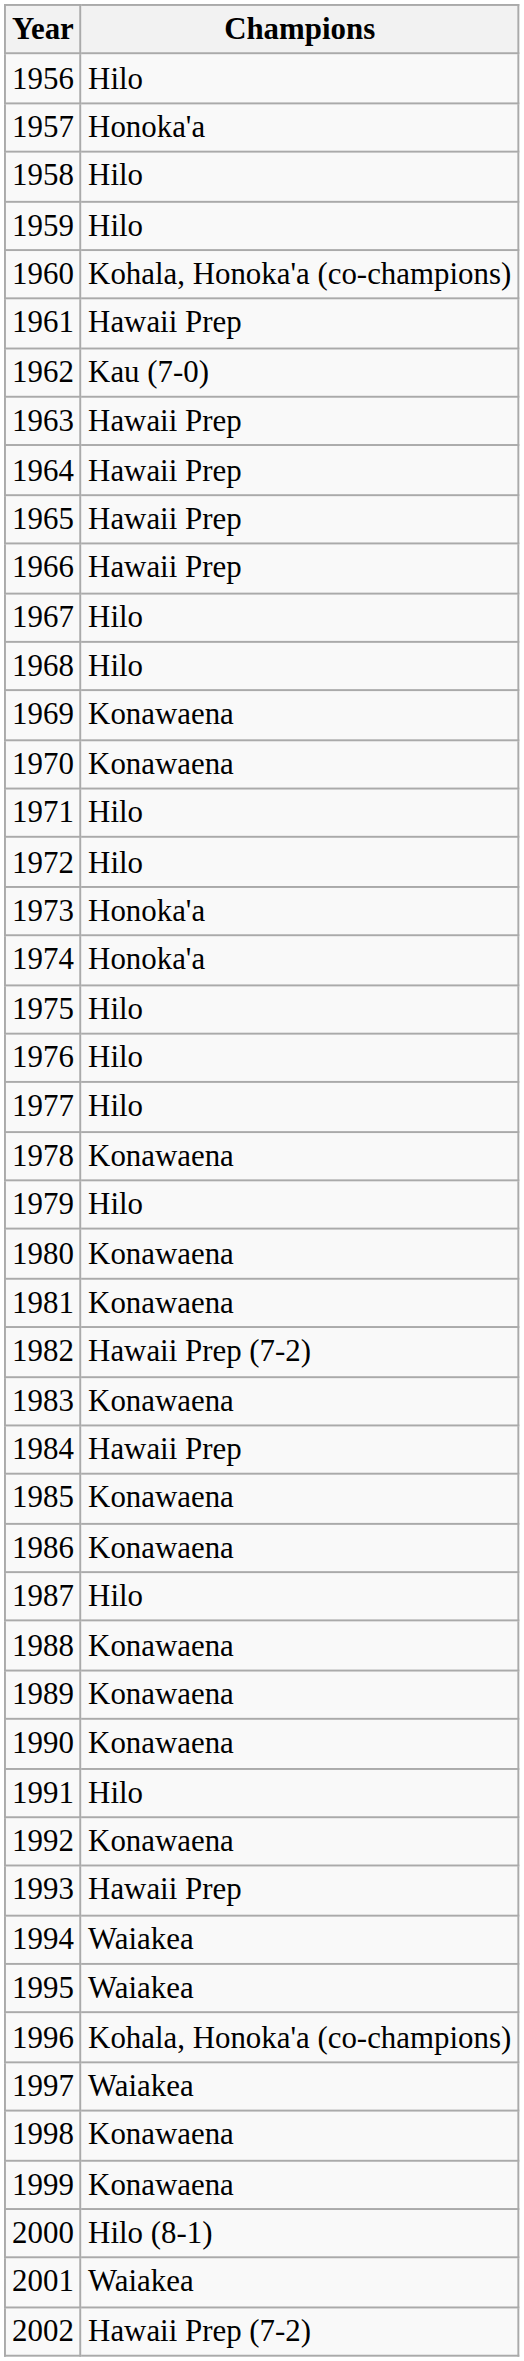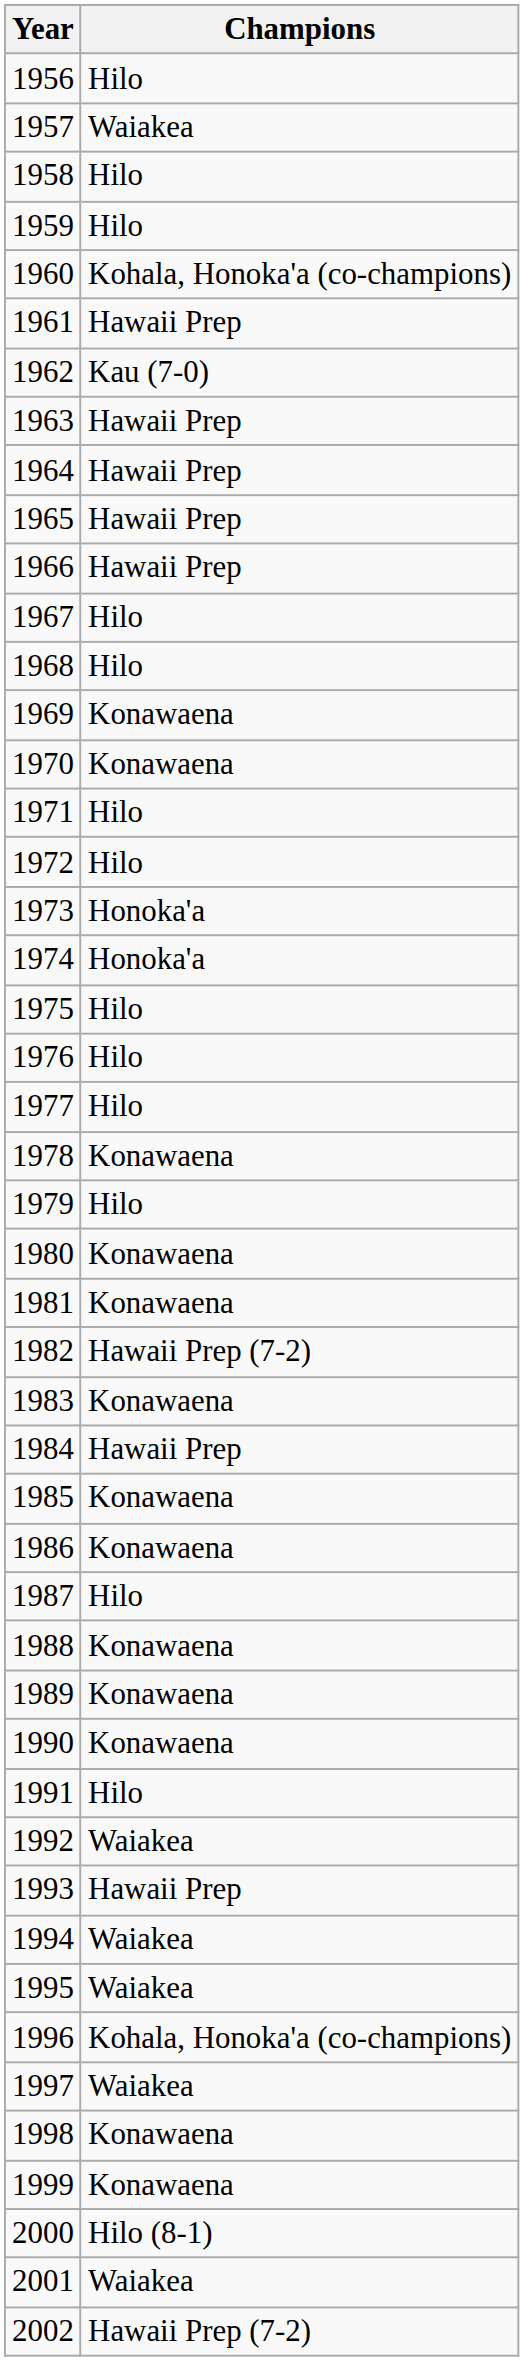1957 | Champions: Honoka'a -> Waiakea
1992 | Champions: Konawaena -> Waiakea
